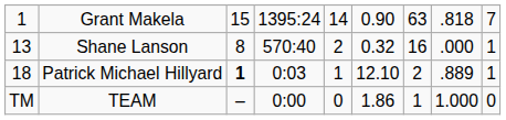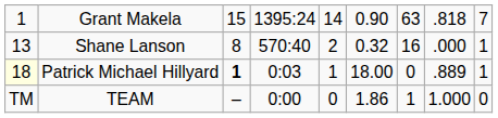Patrick Michael Hillyard | column 1: no background -> lightyellow background
Patrick Michael Hillyard | column 6: 12.10 -> 18.00
Patrick Michael Hillyard | column 7: 2 -> 0
